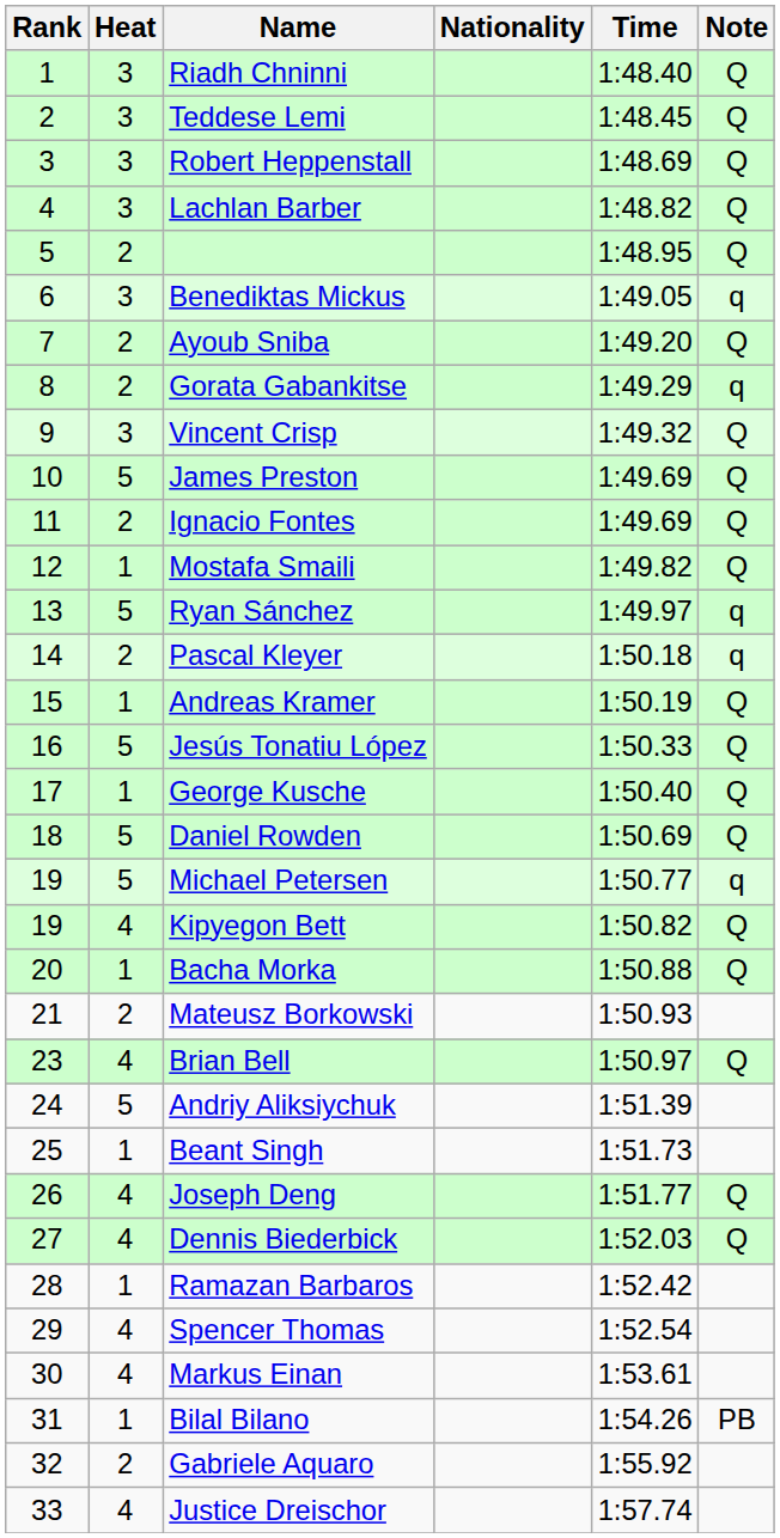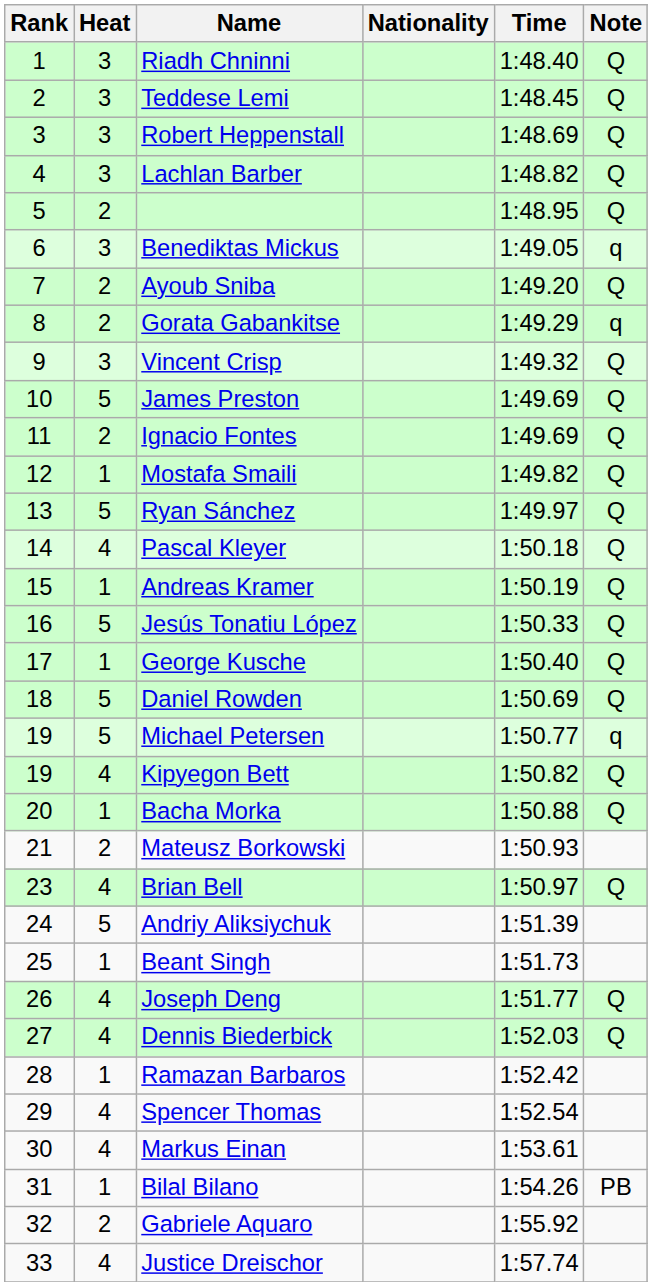Ryan Sánchez | Note: q -> Q
Pascal Kleyer | Heat: 2 -> 4
Pascal Kleyer | Note: q -> Q
